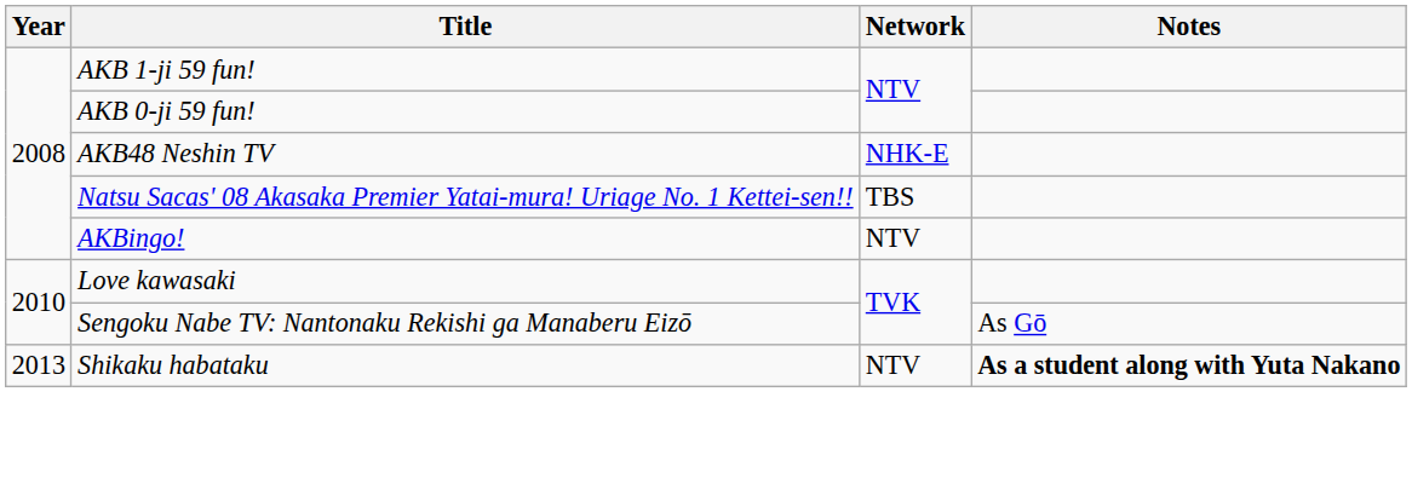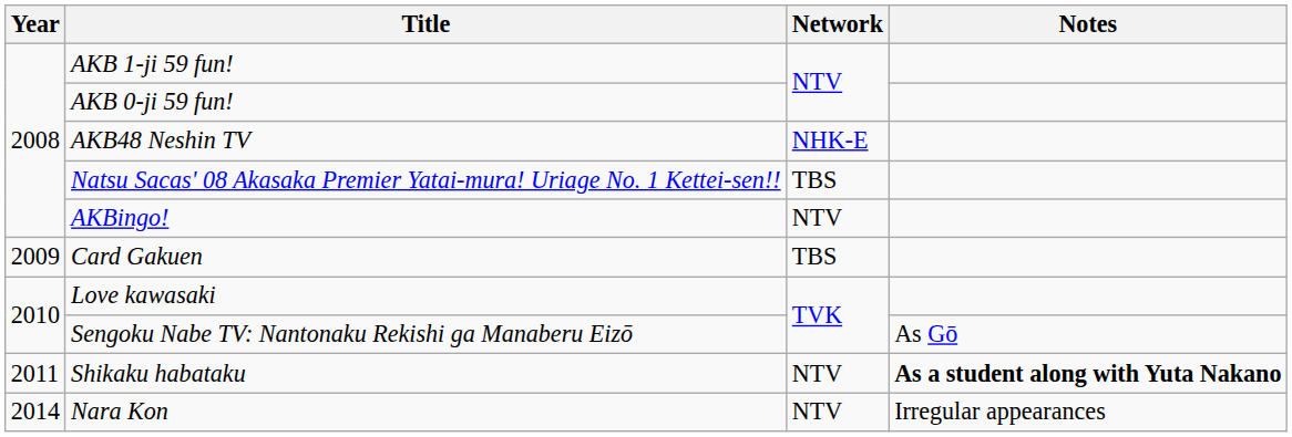+ row: 2009 | Card Gakuen | TBS
Shikaku habataku | Year: 2013 -> 2011
+ row: 2014 | Nara Kon | NTV | Irregular appearances
